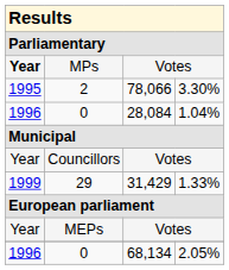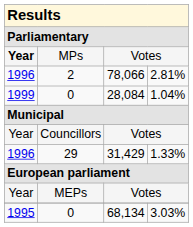2 | column 1: 1995 -> 1996
2 | column 4: 3.30% -> 2.81%
0 / 28,084 | column 1: 1996 -> 1999
29 | column 1: 1999 -> 1996
0 / 68,134 | column 1: 1996 -> 1995
0 / 68,134 | column 4: 2.05% -> 3.03%
